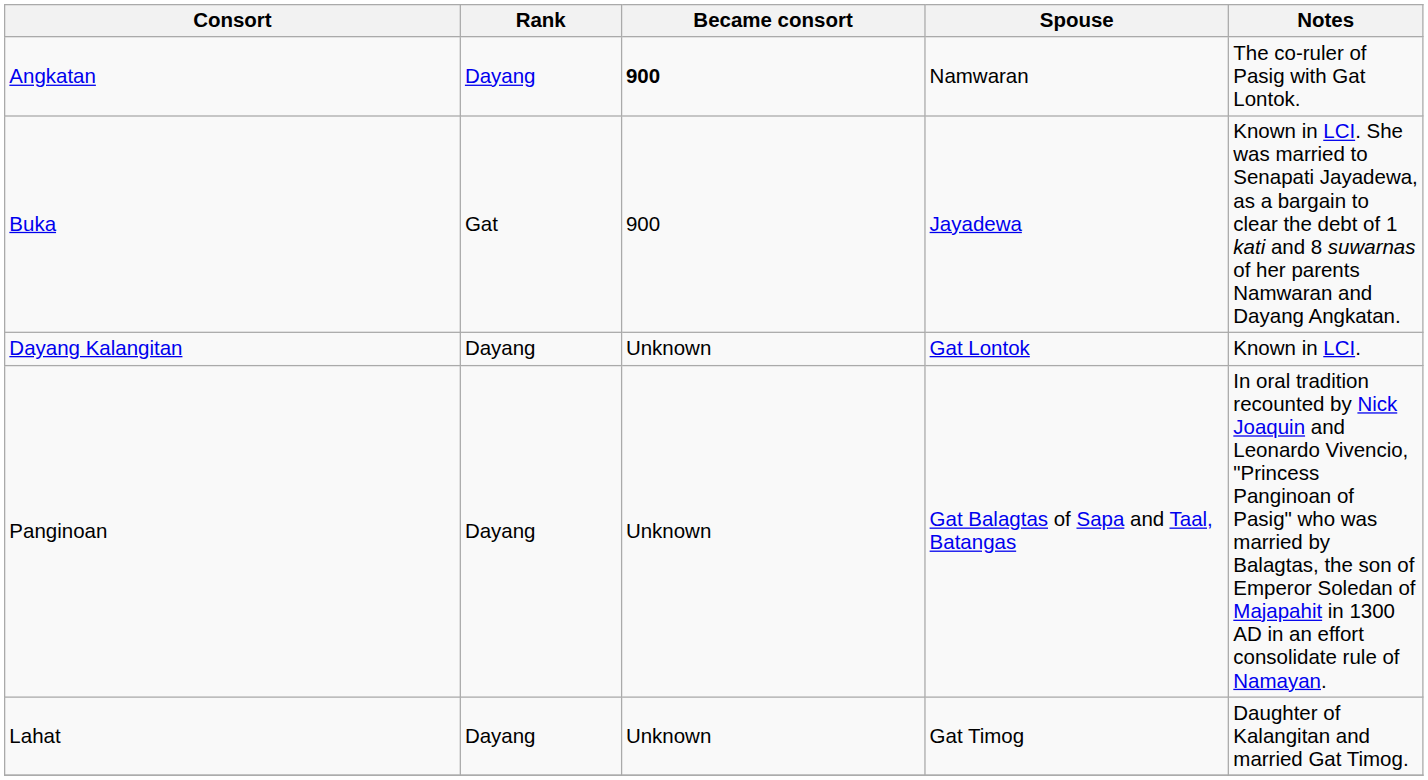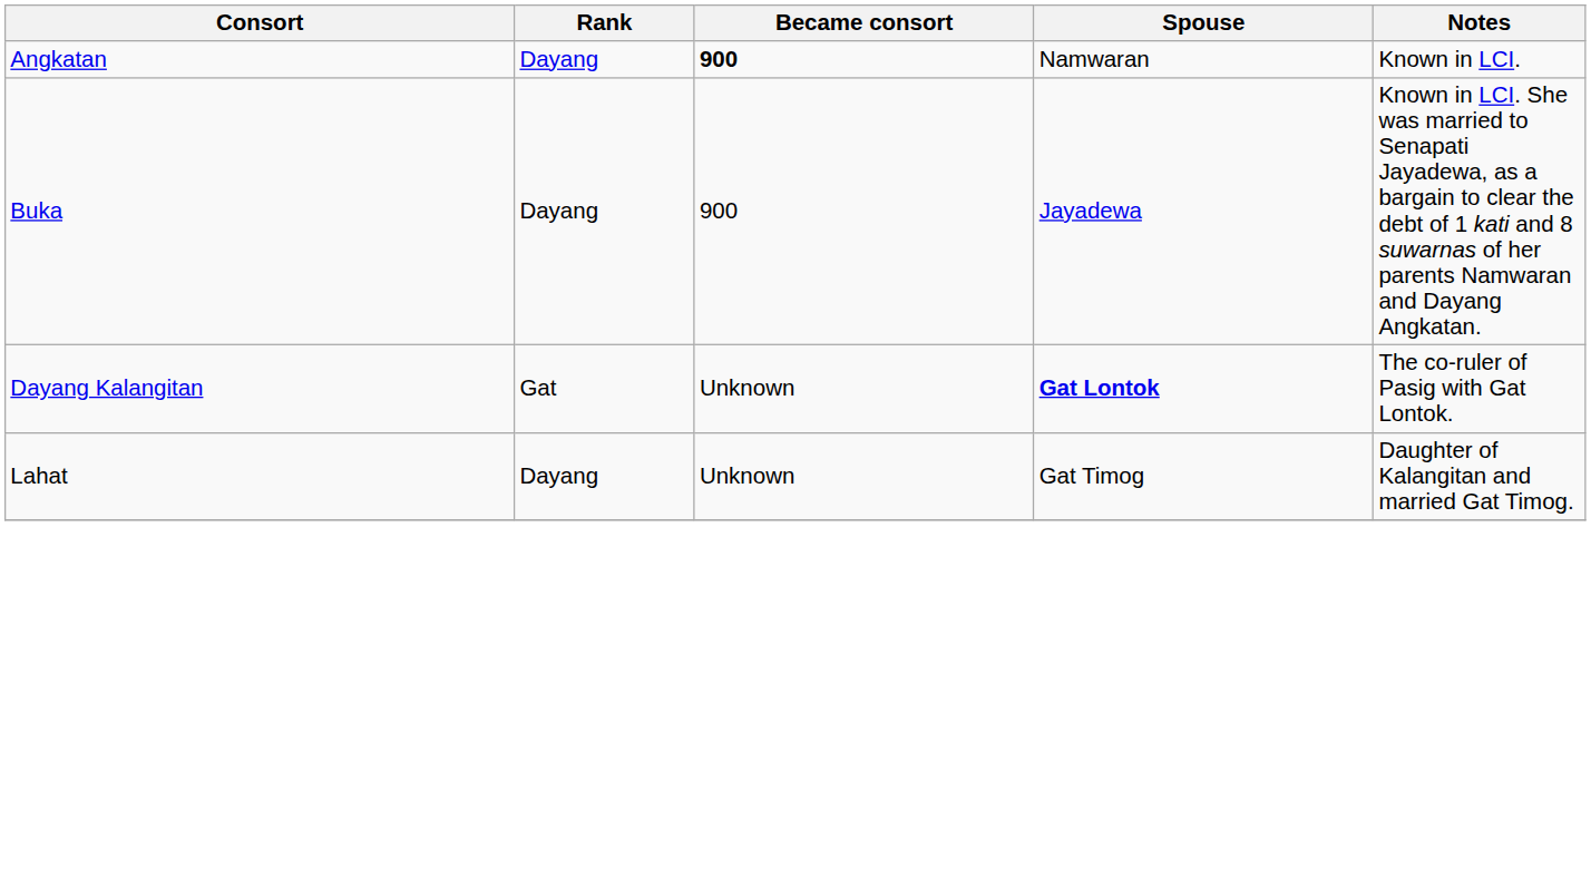Angkatan | Notes: The co-ruler of Pasig with Gat Lontok. -> Known in LCI.
Buka | Rank: Gat -> Dayang
Dayang Kalangitan | Rank: Dayang -> Gat
Dayang Kalangitan | Spouse: normal -> bold
Dayang Kalangitan | Notes: Known in LCI. -> The co-ruler of Pasig with Gat Lontok.
- row: Panginoan | Dayang | Unknown | Gat Balagtas of Sapa and Taal, Batangas | In oral tradition recounted by Nick Joaquin and Leonardo Vivencio, "Princess Panginoan of Pasig" who was married by Balagtas, the son of Emperor Soledan of Majapahit in 1300 AD in an effort consolidate rule of Namayan.
